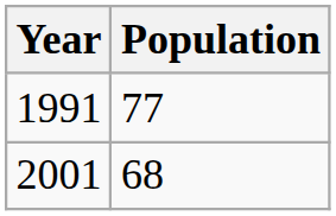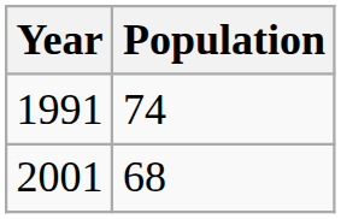1991 | Population: 77 -> 74
